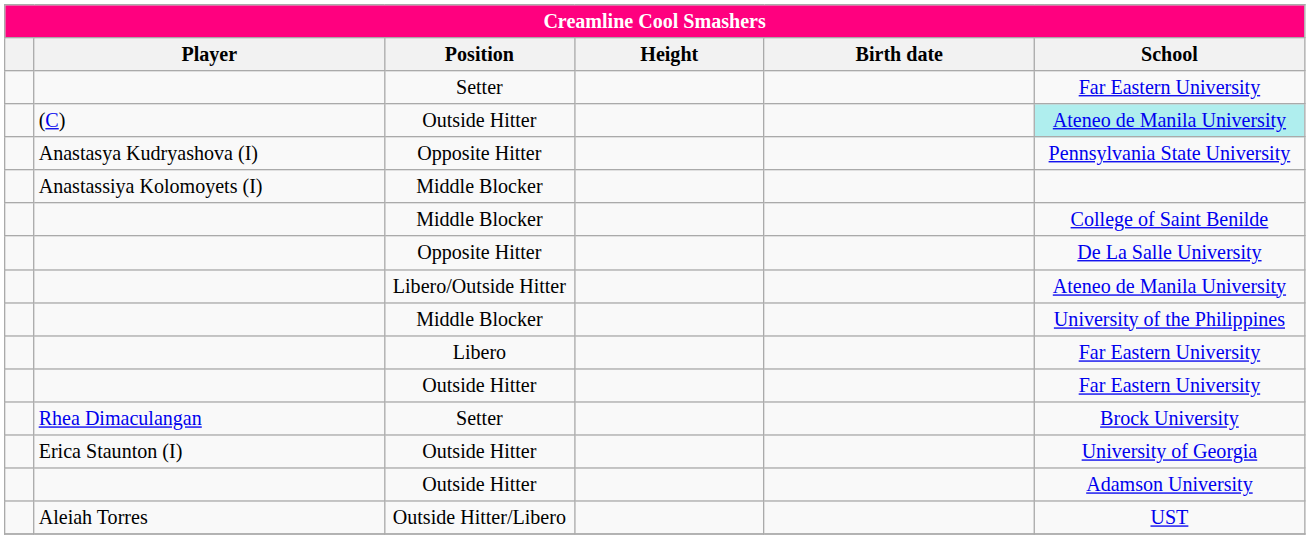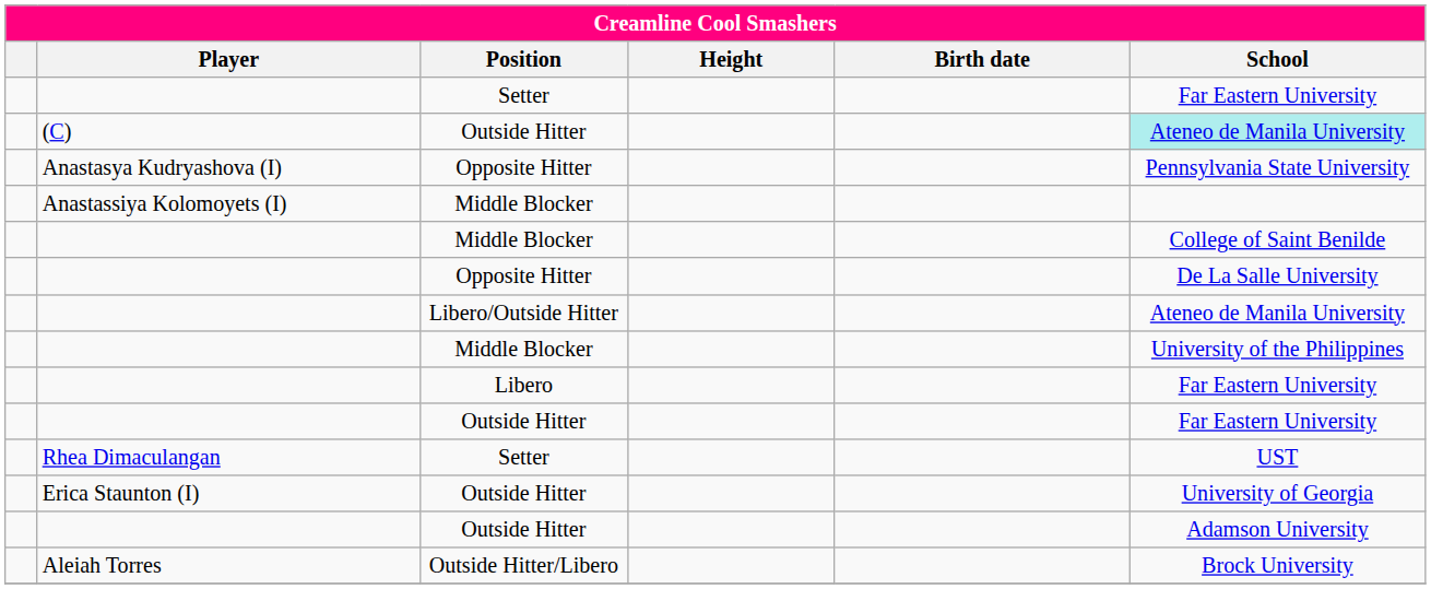Rhea Dimaculangan | School: Brock University -> UST
Aleiah Torres | School: UST -> Brock University
